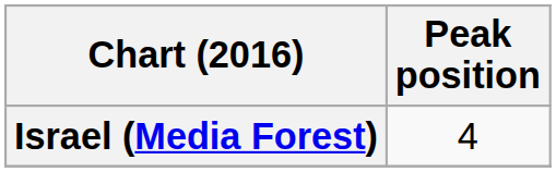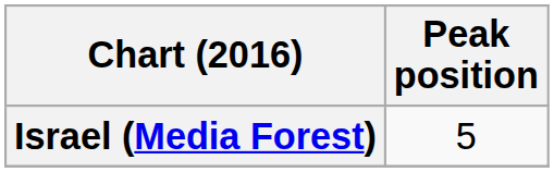Israel (Media Forest) | Peak position: 4 -> 5
